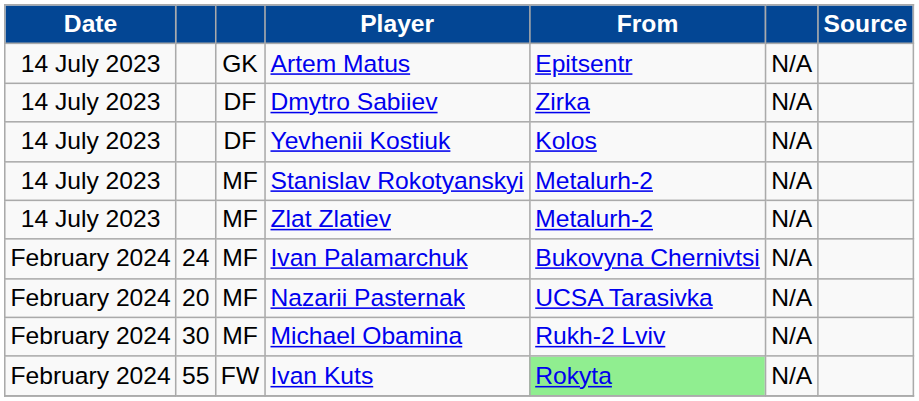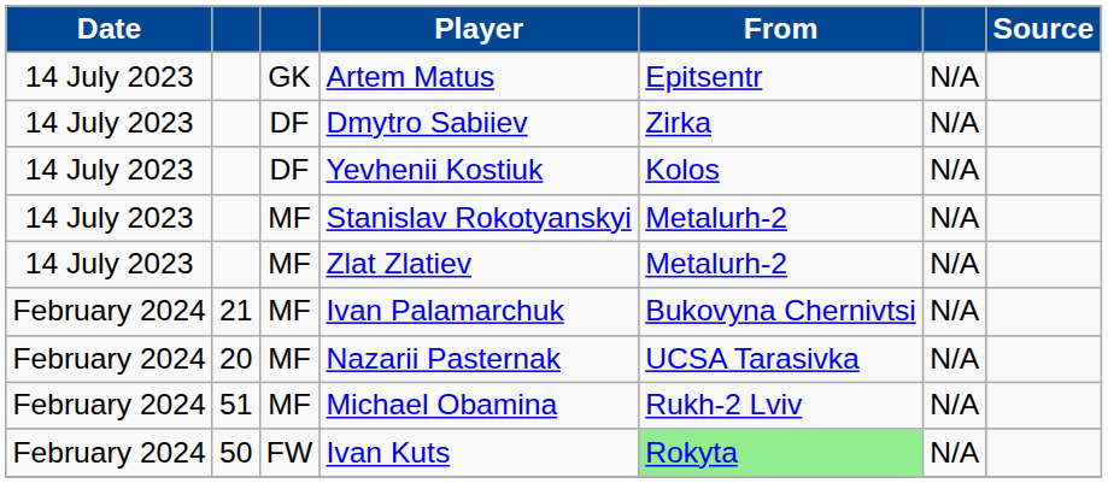Ivan Palamarchuk | column 2: 24 -> 21
Michael Obamina | column 2: 30 -> 51
Ivan Kuts | column 2: 55 -> 50
